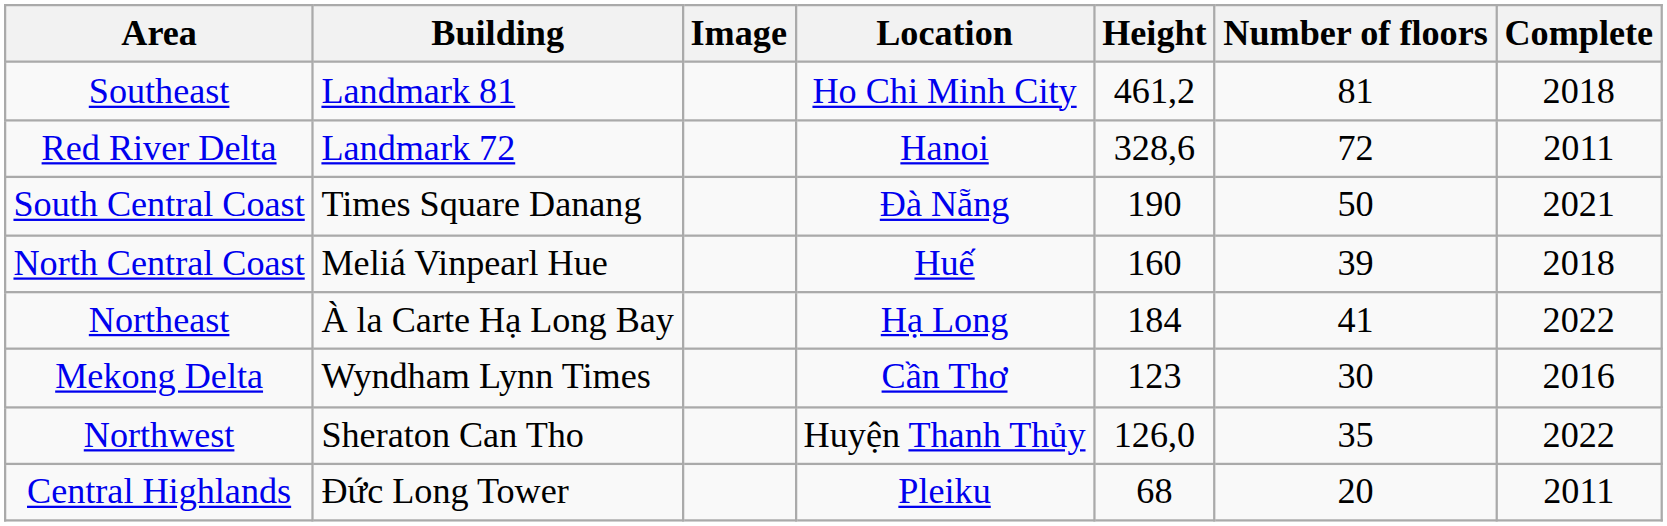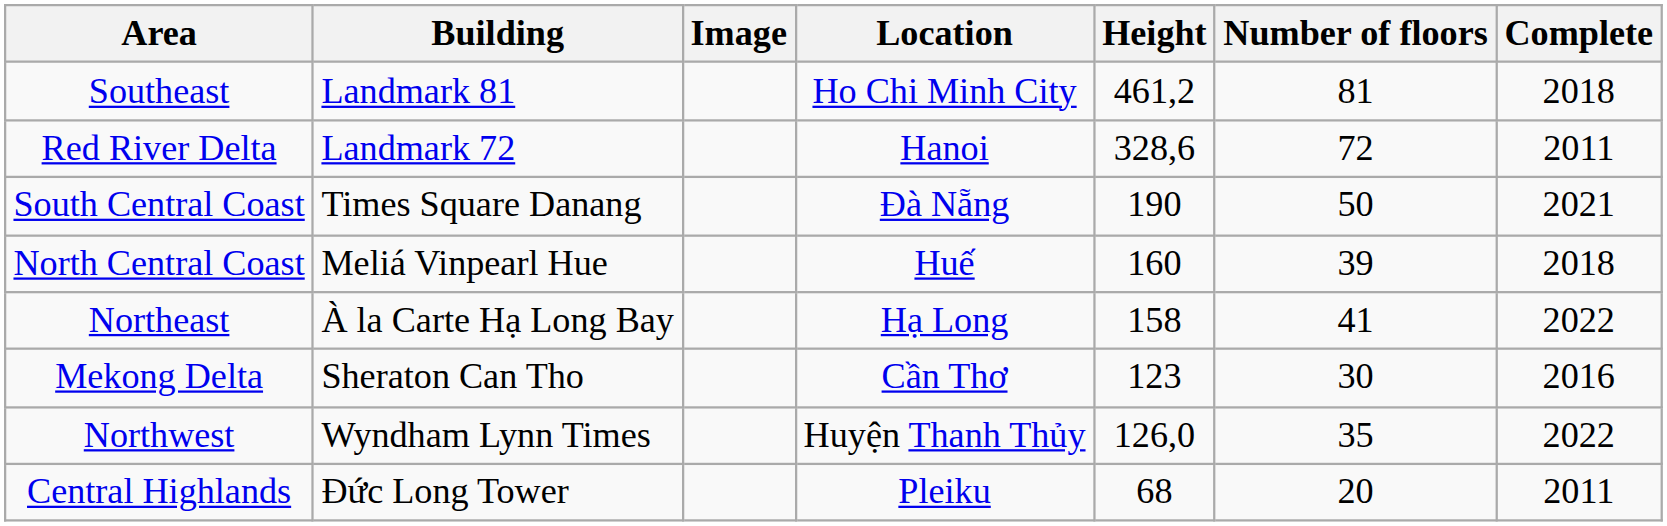Northeast | Height: 184 -> 158
Mekong Delta | Building: Wyndham Lynn Times -> Sheraton Can Tho
Northwest | Building: Sheraton Can Tho -> Wyndham Lynn Times
